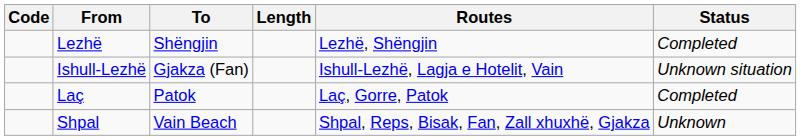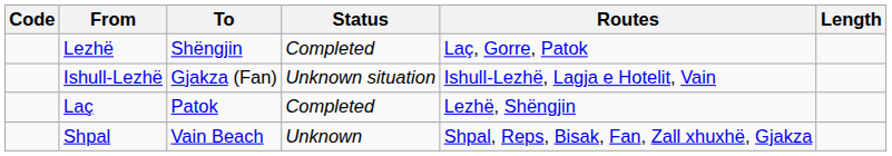columns swapped: Length <-> Status
Lezhë | Routes: Lezhë, Shëngjin -> Laç, Gorre, Patok
Laç | Routes: Laç, Gorre, Patok -> Lezhë, Shëngjin
